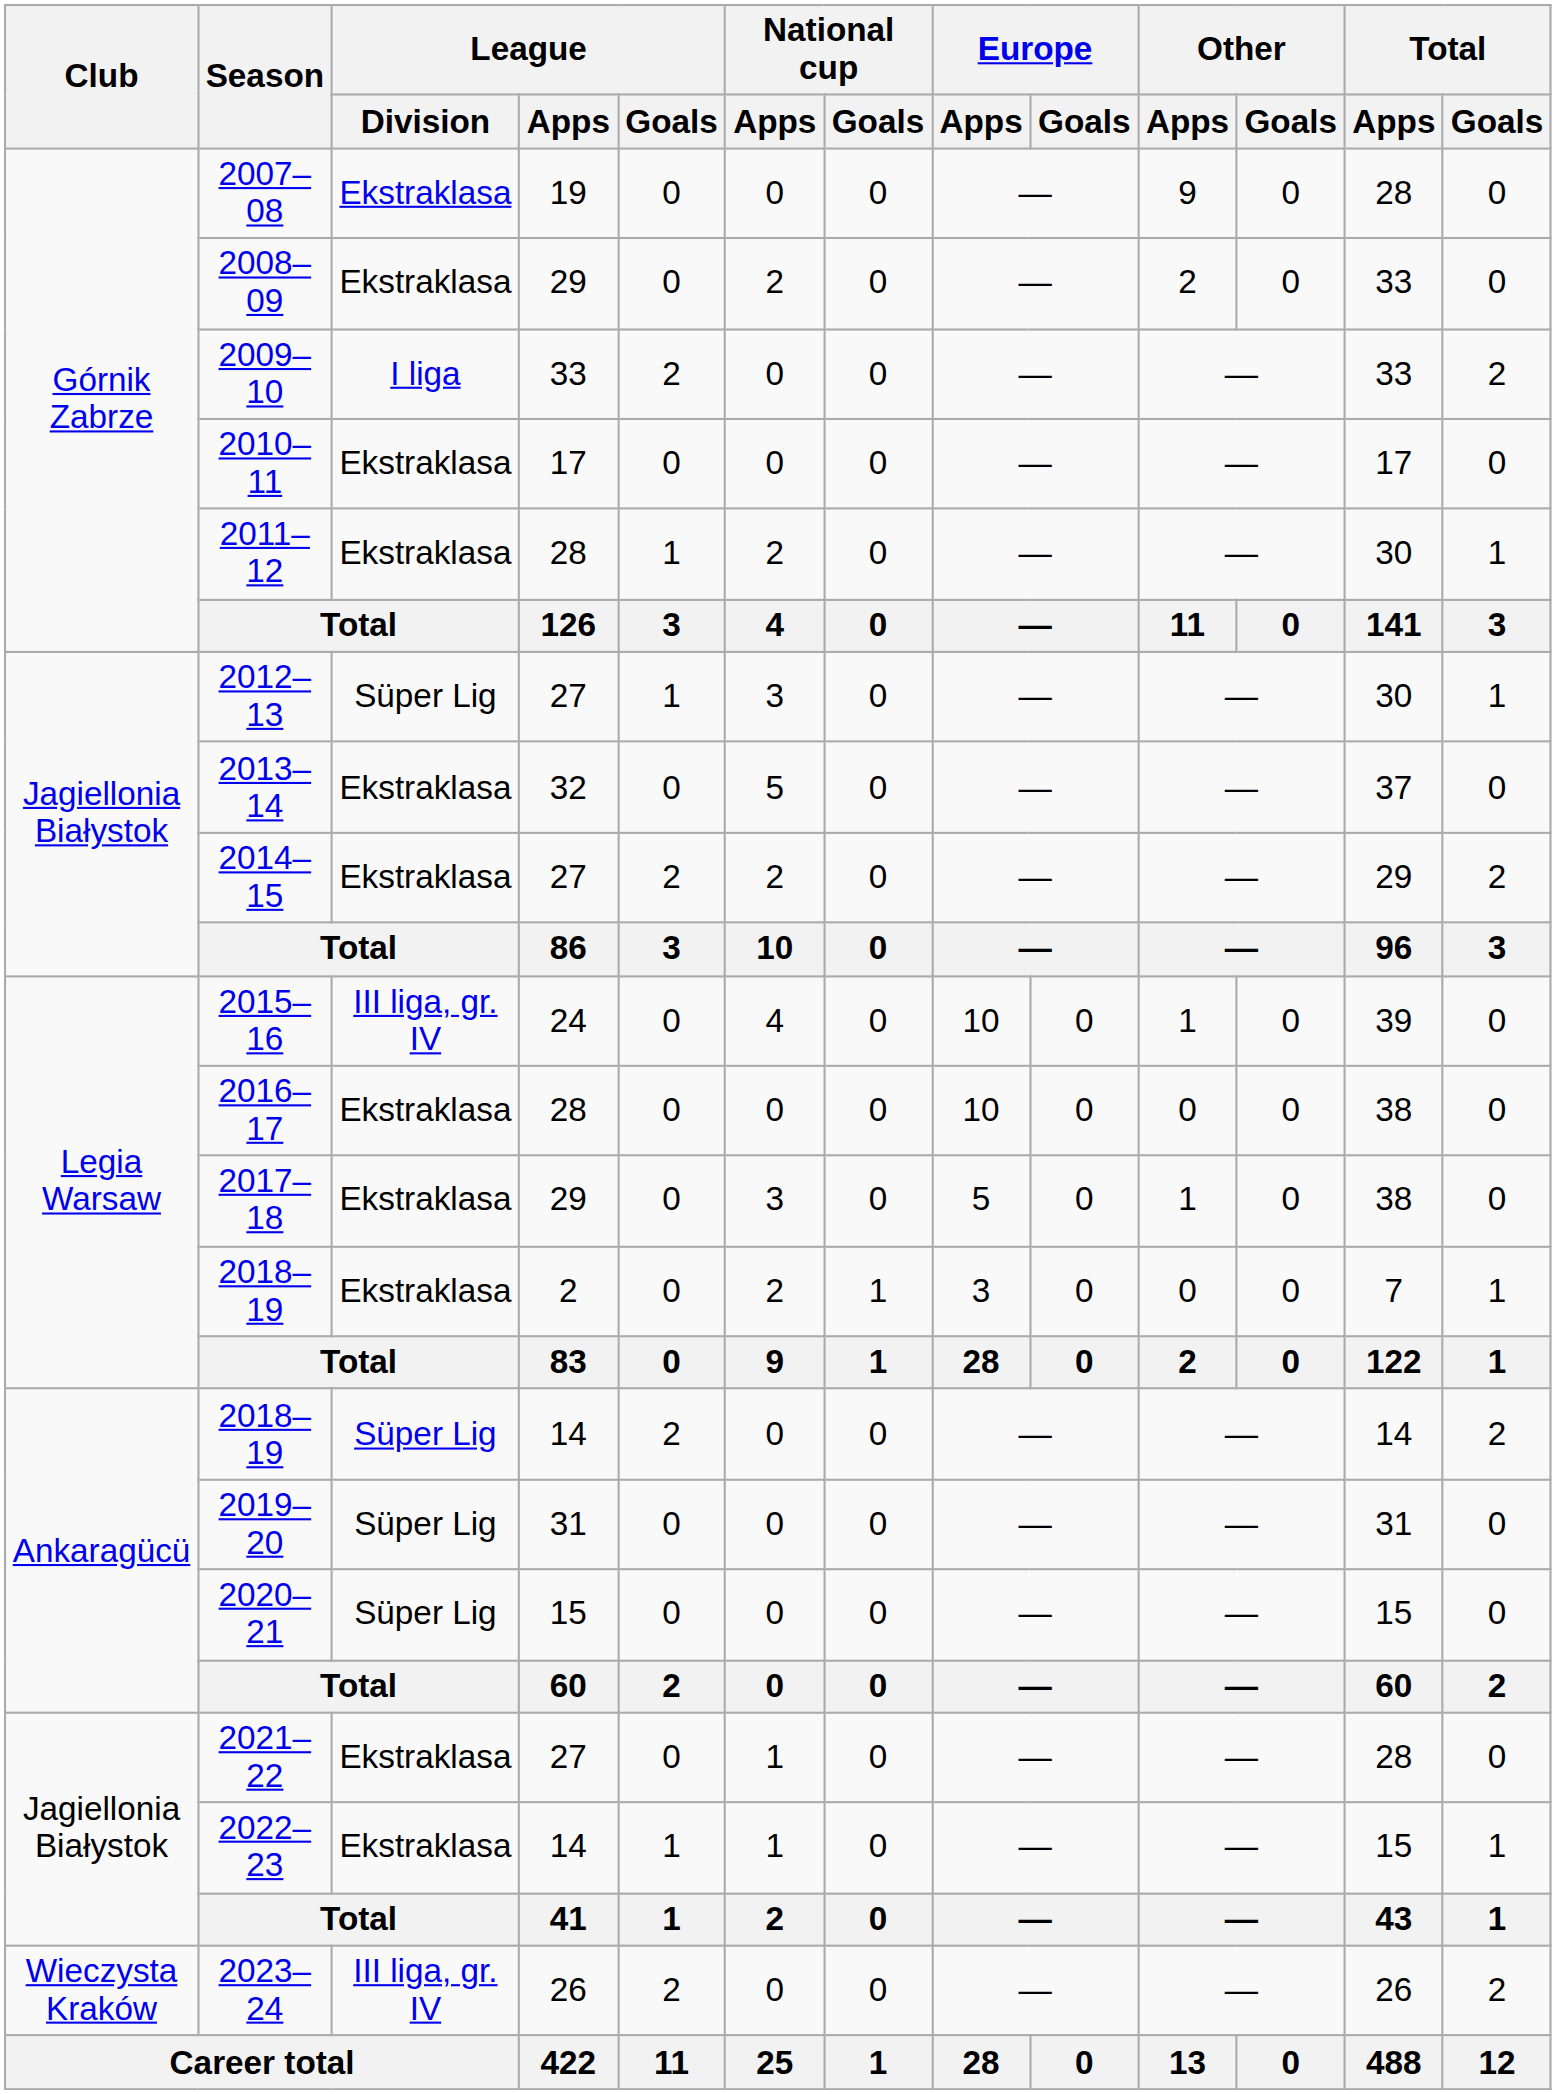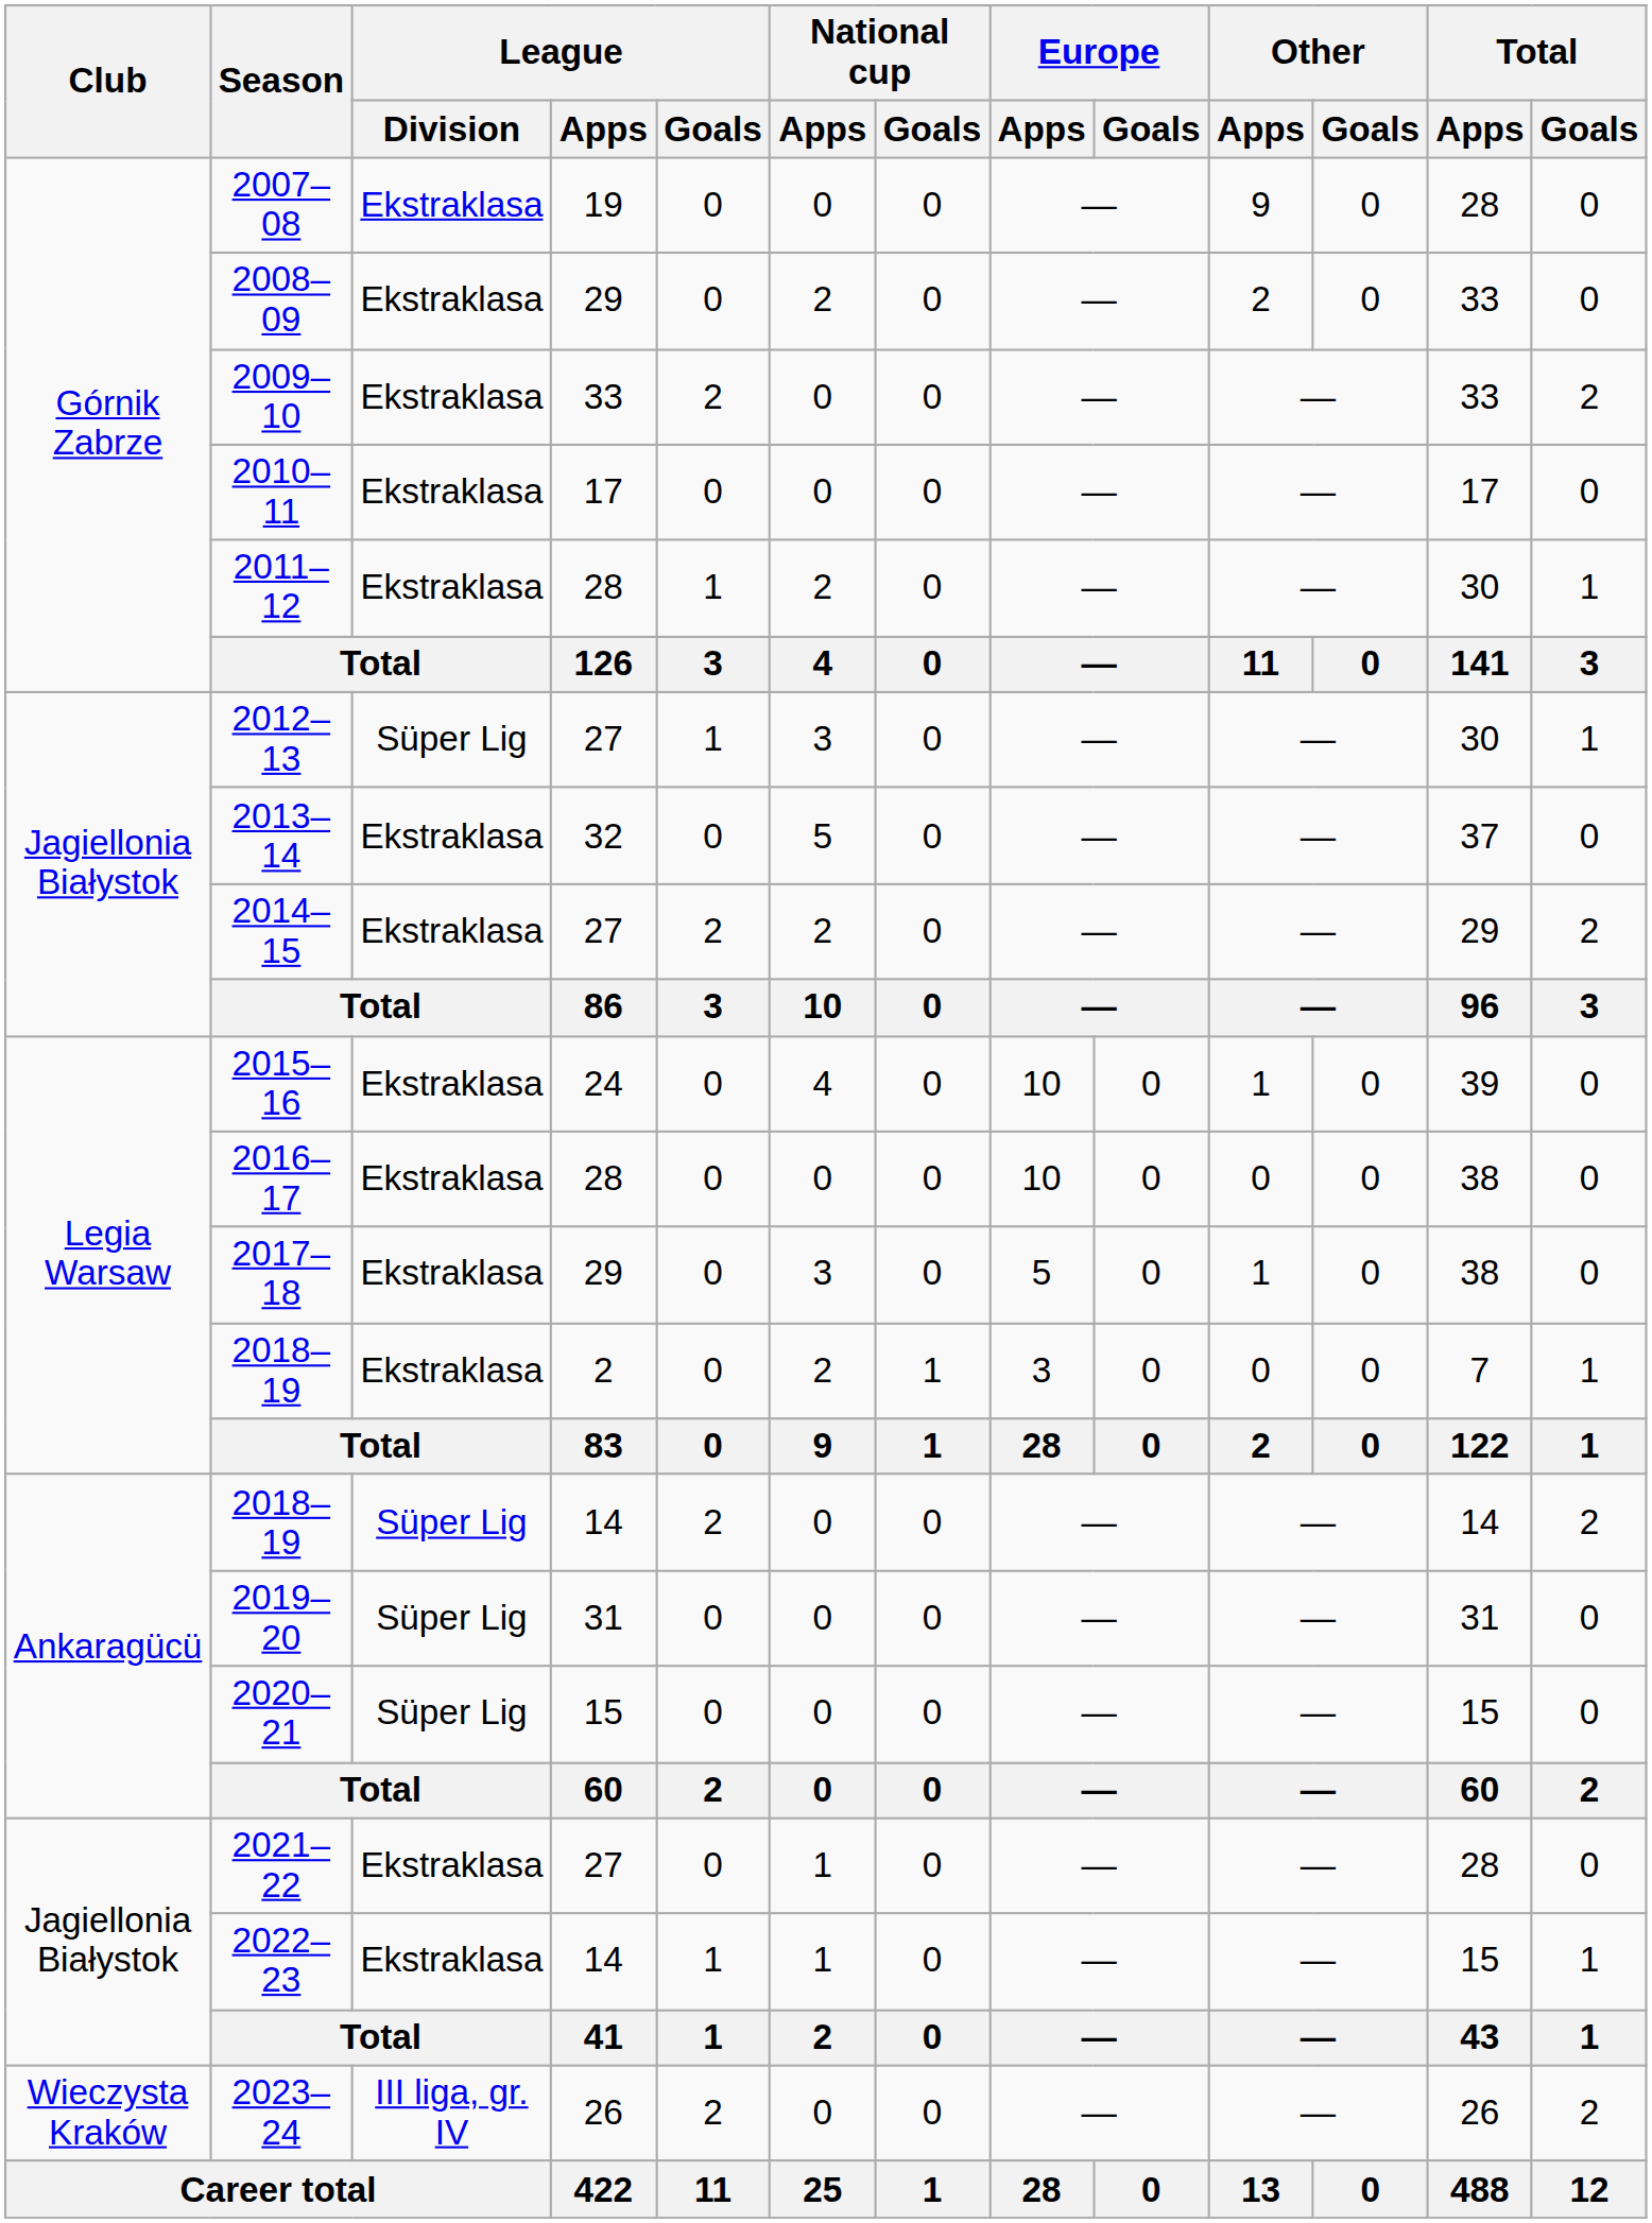2009–10 | League / Division: I liga -> Ekstraklasa
2015–16 | League / Division: III liga, gr. IV -> Ekstraklasa
